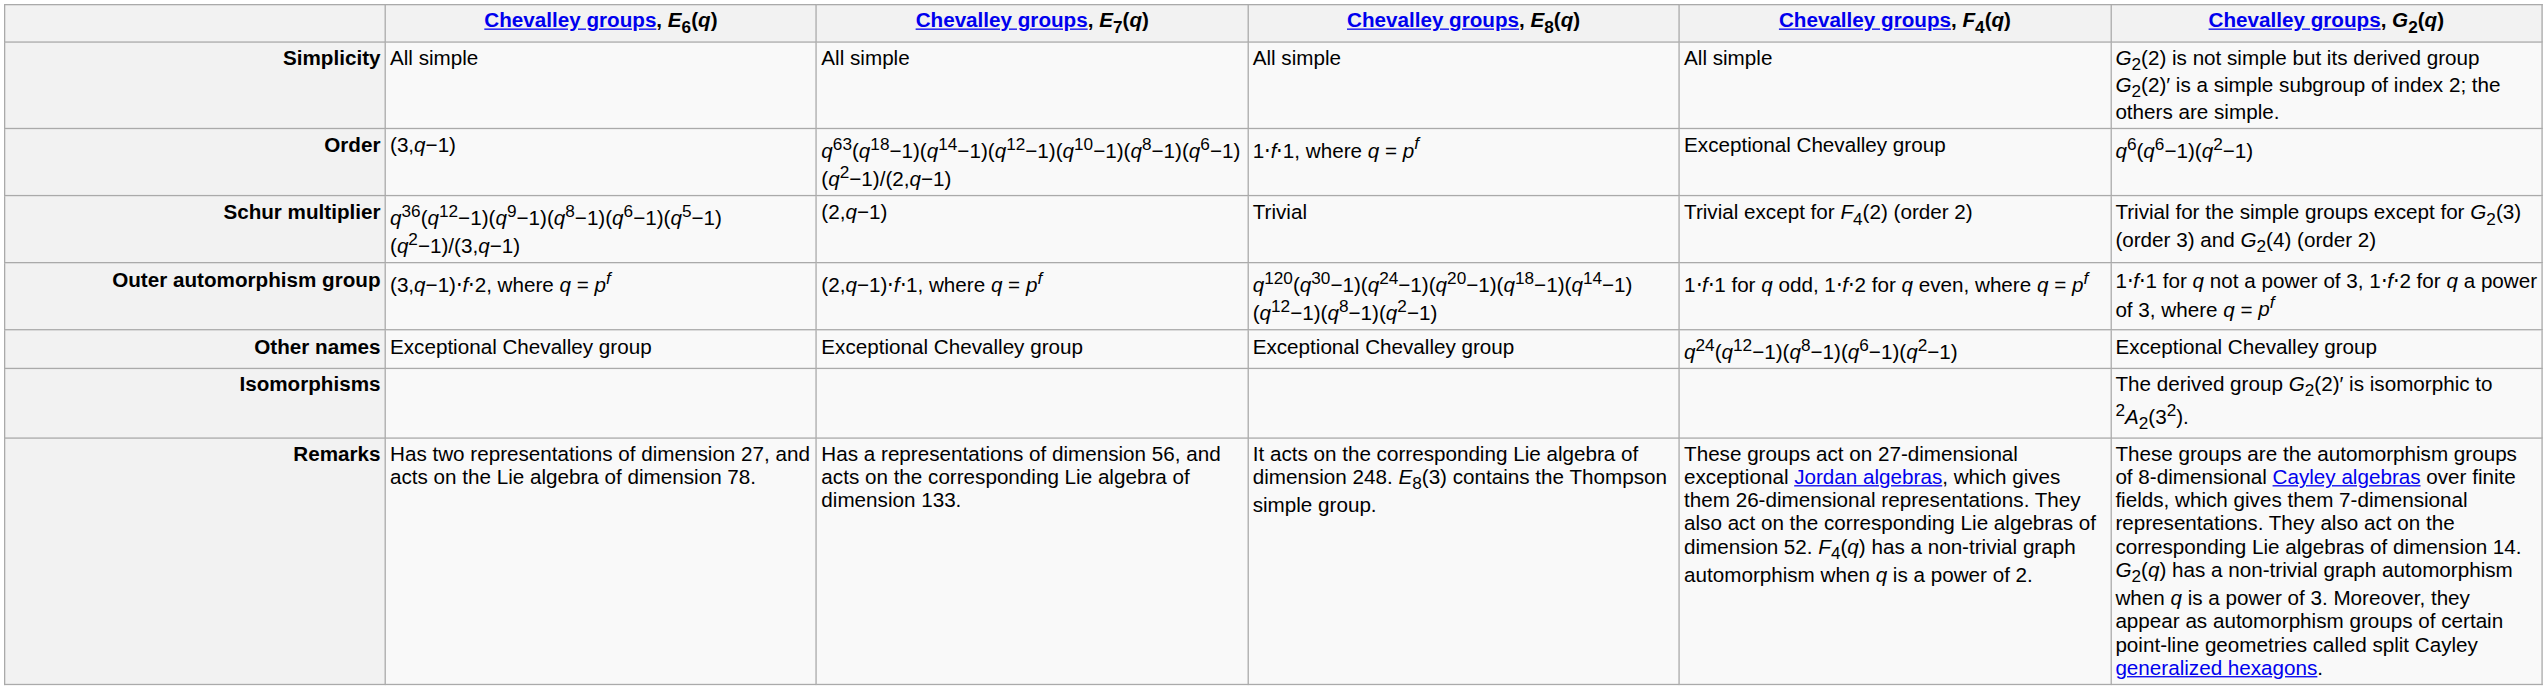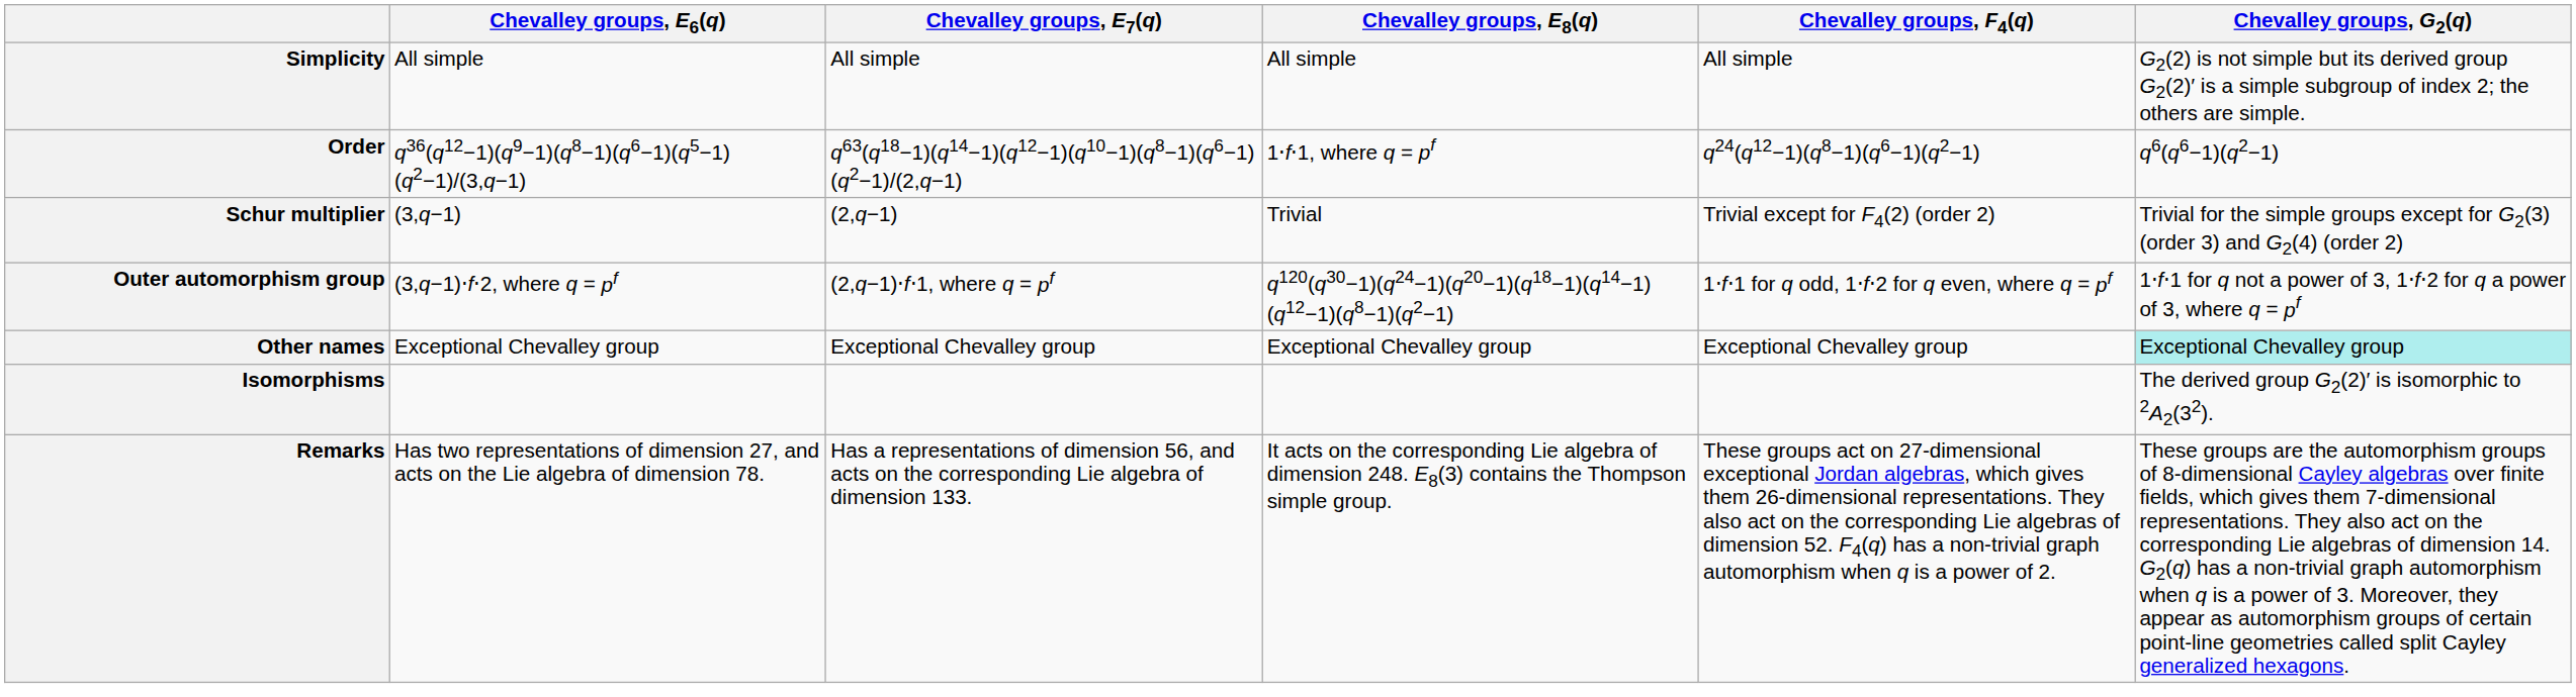Order | Chevalley groups, E6(q): (3,q−1) -> q36(q12−1)(q9−1)(q8−1)(q6−1)(q5−1)(q2−1)/(3,q−1)
Order | Chevalley groups, F4(q): Exceptional Chevalley group -> q24(q12−1)(q8−1)(q6−1)(q2−1)
Schur multiplier | Chevalley groups, E6(q): q36(q12−1)(q9−1)(q8−1)(q6−1)(q5−1)(q2−1)/(3,q−1) -> (3,q−1)
Other names | Chevalley groups, F4(q): q24(q12−1)(q8−1)(q6−1)(q2−1) -> Exceptional Chevalley group
Other names | Chevalley groups, G2(q): no background -> paleturquoise background
